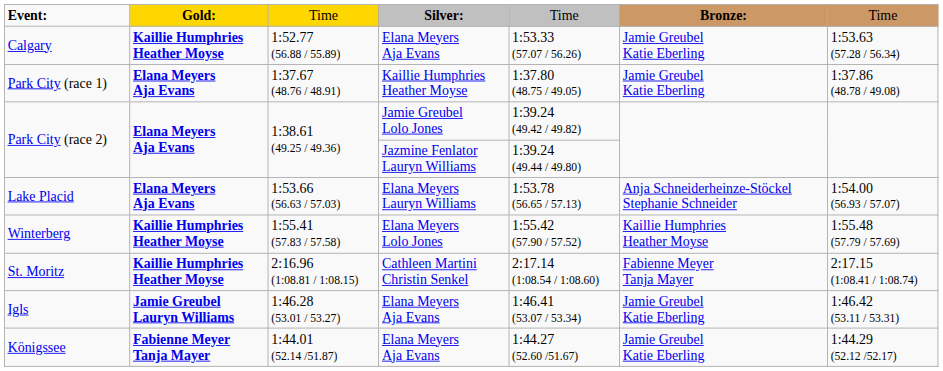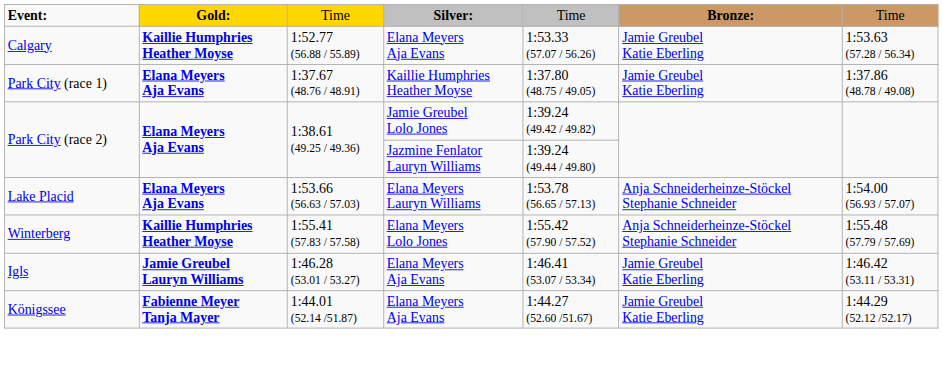Winterberg | column 6: Kaillie Humphries Heather Moyse -> Anja Schneiderheinze-Stöckel Stephanie Schneider
- row: St. Moritz | Kaillie Humphries Heather Moyse | 2:16.96 (1:08.81 / 1:08.15) | Cathleen Martini Christin Senkel | 2:17.14 (1:08.54 / 1:08.60) | Fabienne Meyer Tanja Mayer | 2:17.15 (1:08.41 / 1:08.74)
